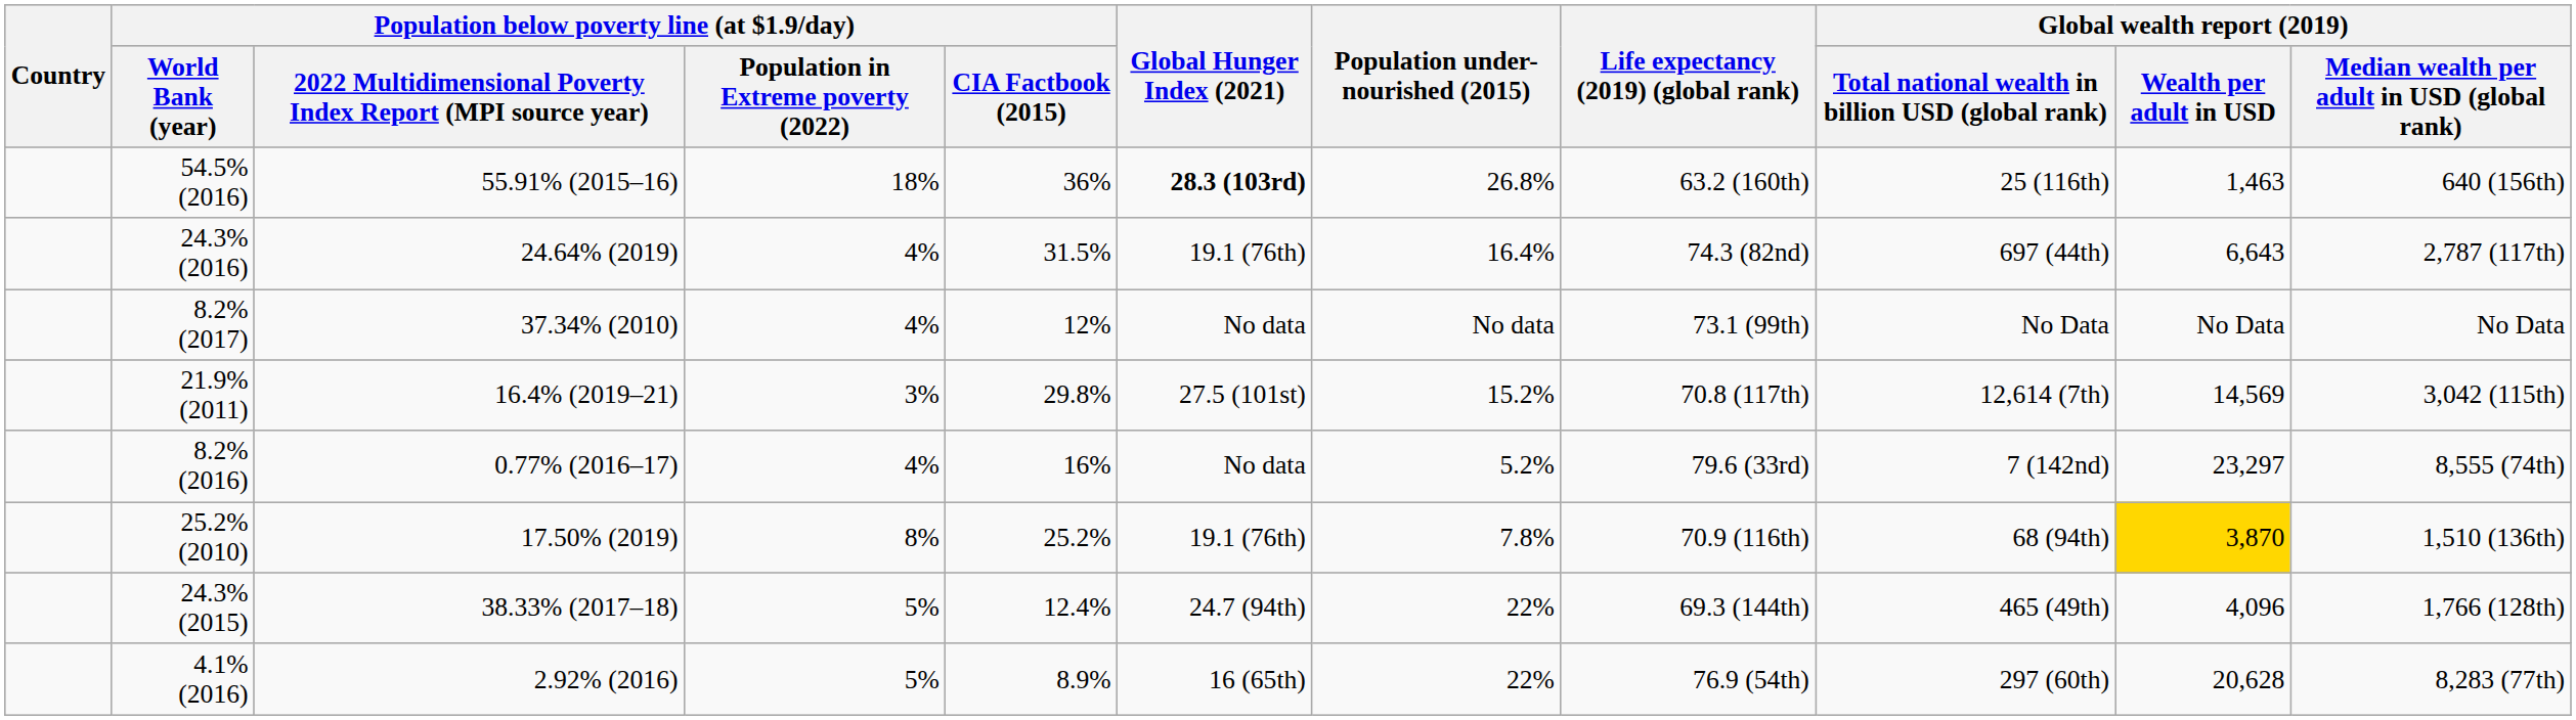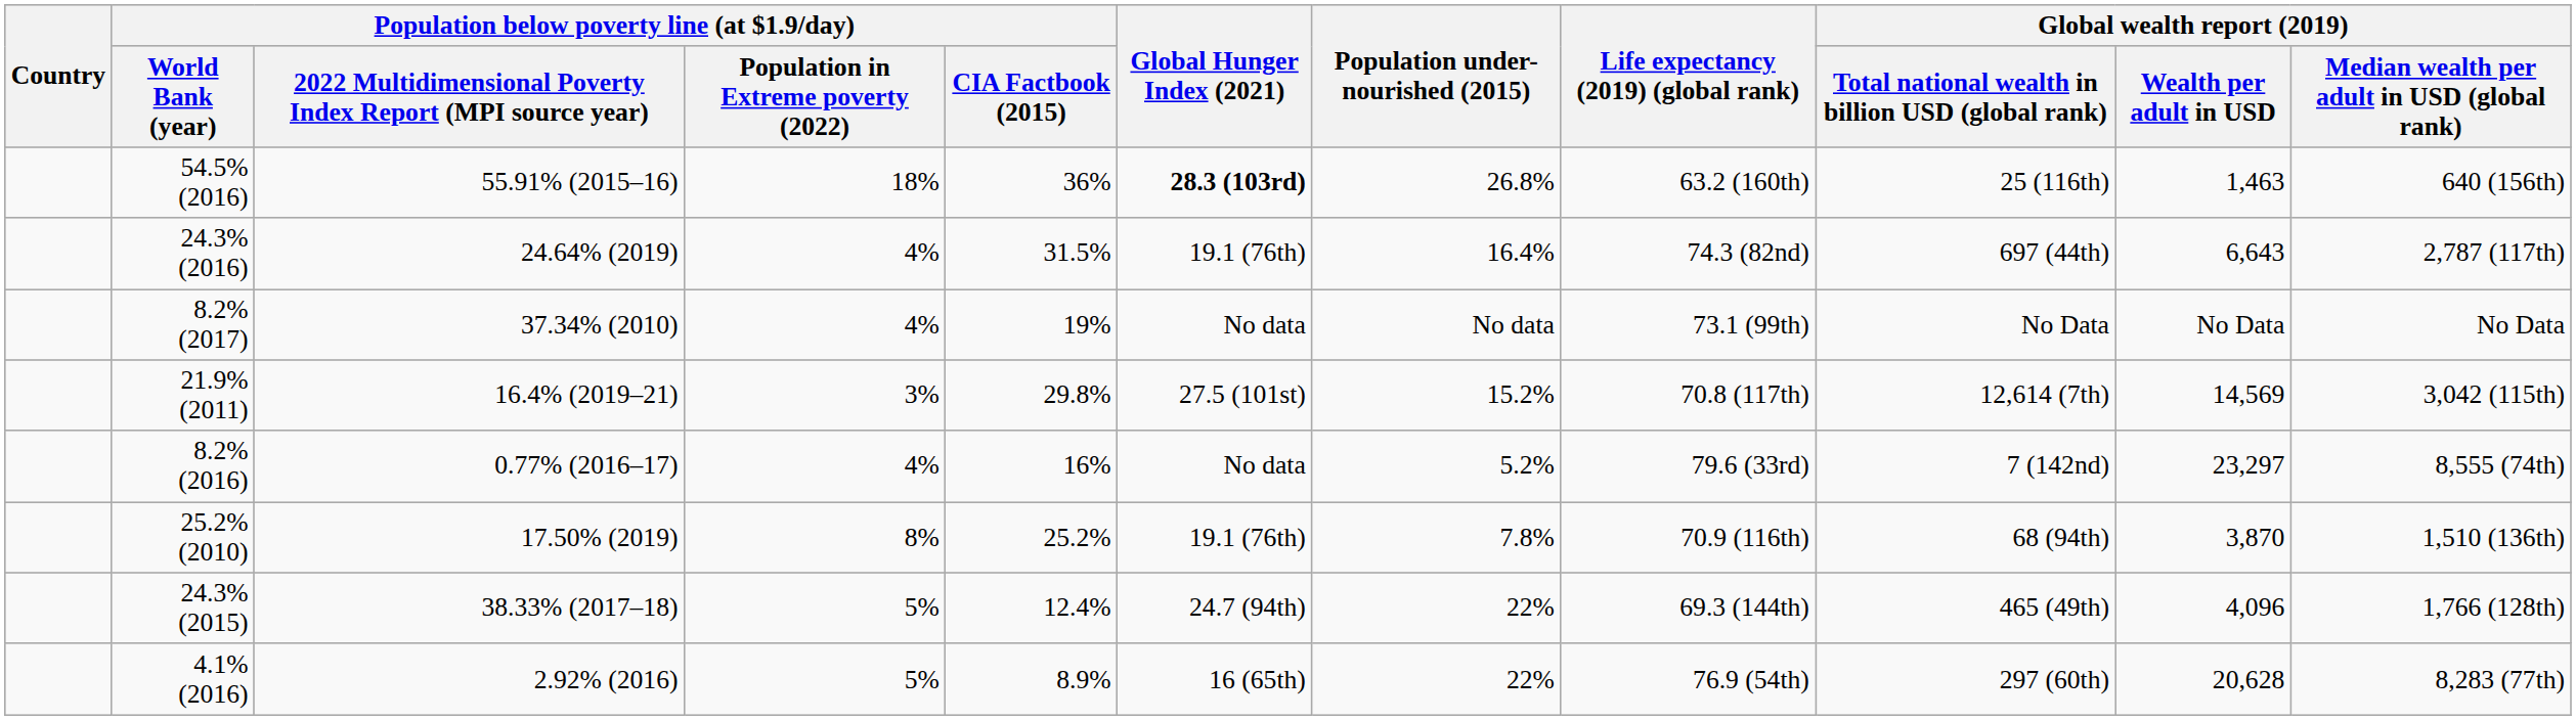8.2% (2017) | column 5: 12% -> 19%
25.2% (2010) | Global wealth report (2019) / Wealth per adult in USD: gold background -> no background
